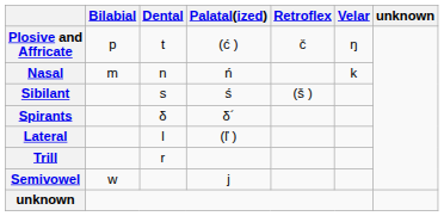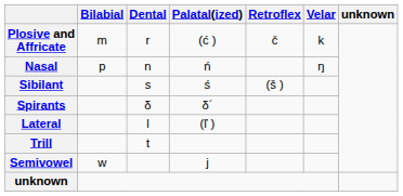Plosive and Affricate | Bilabial: p -> m
Plosive and Affricate | Dental: t -> r
Plosive and Affricate | Velar: ŋ -> k
Nasal | Bilabial: m -> p
Nasal | Velar: k -> ŋ
Trill | Dental: r -> t
